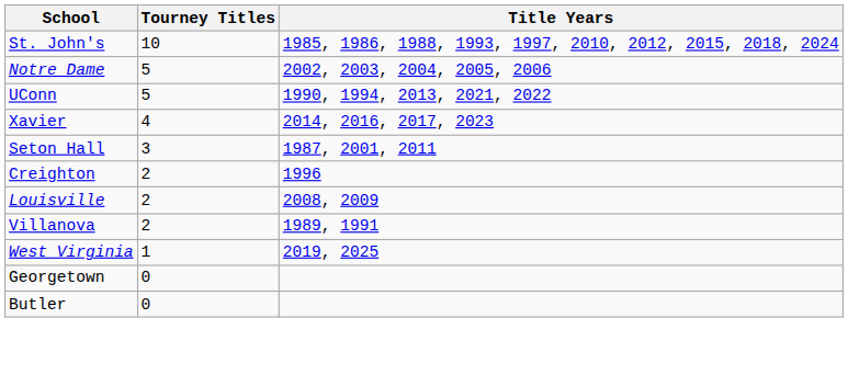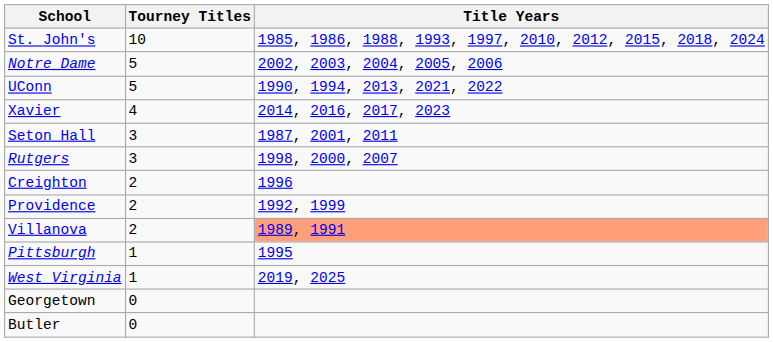+ row: Rutgers | 3 | 1998, 2000, 2007
- row: Louisville | 2 | 2008, 2009
+ row: Providence | 2 | 1992, 1999
Villanova | Title Years: no background -> lightsalmon background
+ row: Pittsburgh | 1 | 1995
